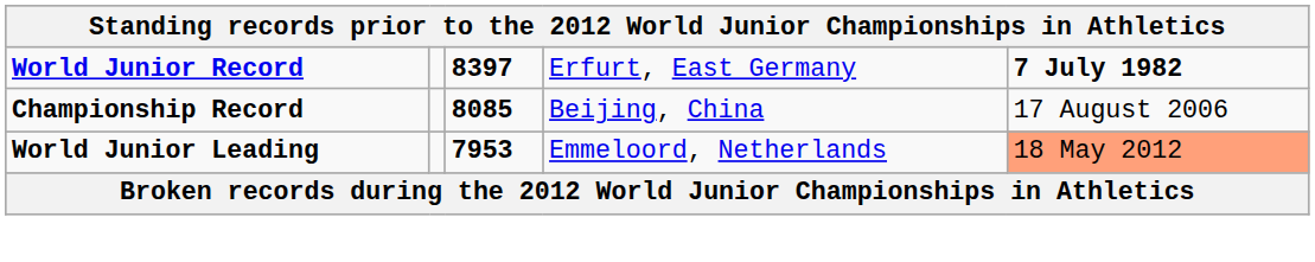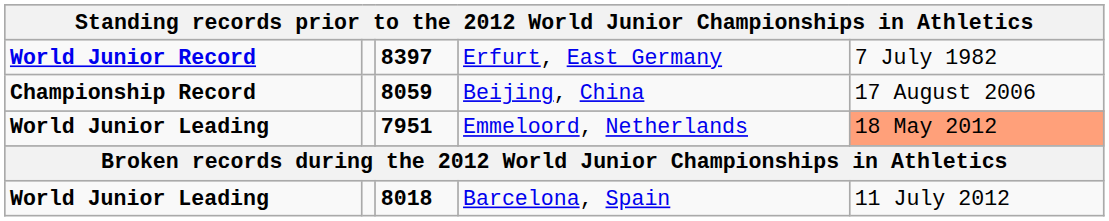Erfurt, East Germany | column 5: bold -> normal
Beijing, China | column 3: 8085 -> 8059
Emmeloord, Netherlands | column 3: 7953 -> 7951
+ row: World Junior Leading | 8018 | Barcelona, Spain | 11 July 2012
